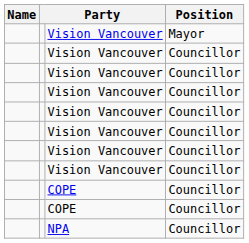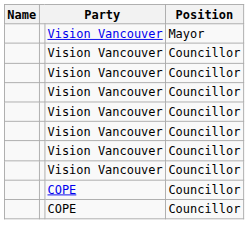- row: NPA | Councillor
